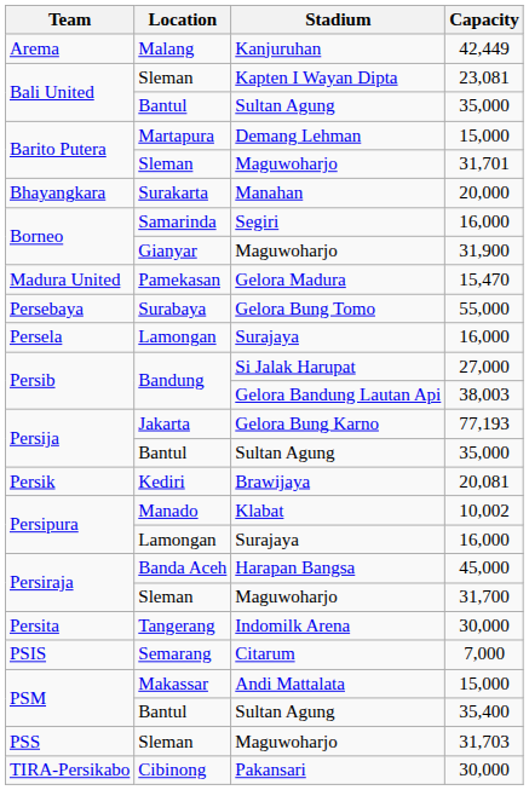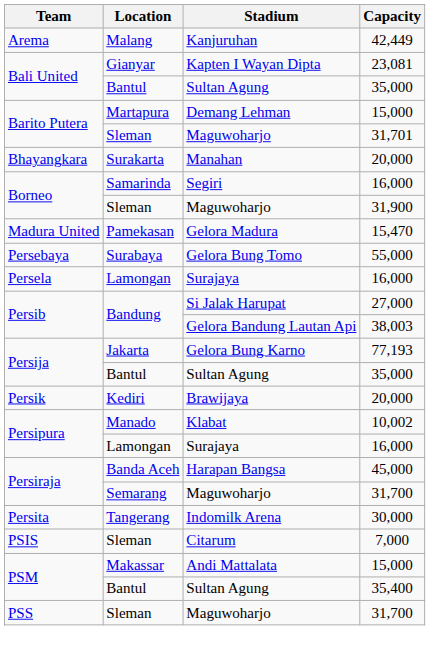Kapten I Wayan Dipta | Location: Sleman -> Gianyar
Borneo / Maguwoharjo | Location: Gianyar -> Sleman
Brawijaya | Capacity: 20,081 -> 20,000
Persiraja / Maguwoharjo | Location: Sleman -> Semarang
Citarum | Location: Semarang -> Sleman
PSS / Maguwoharjo | Capacity: 31,703 -> 31,700
- row: TIRA-Persikabo | Cibinong | Pakansari | 30,000
